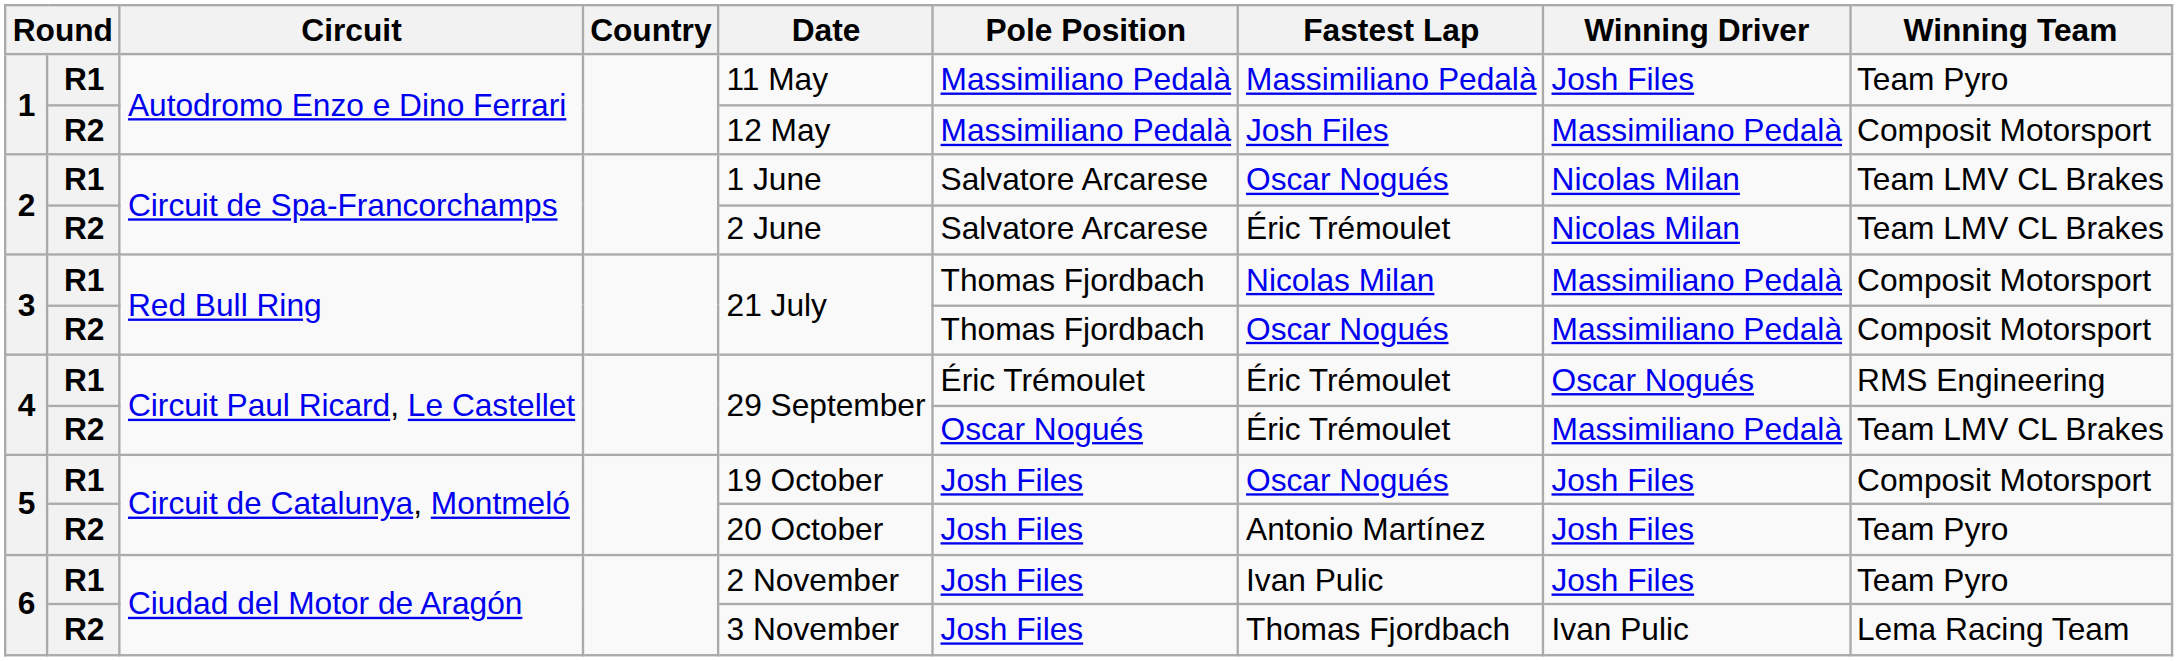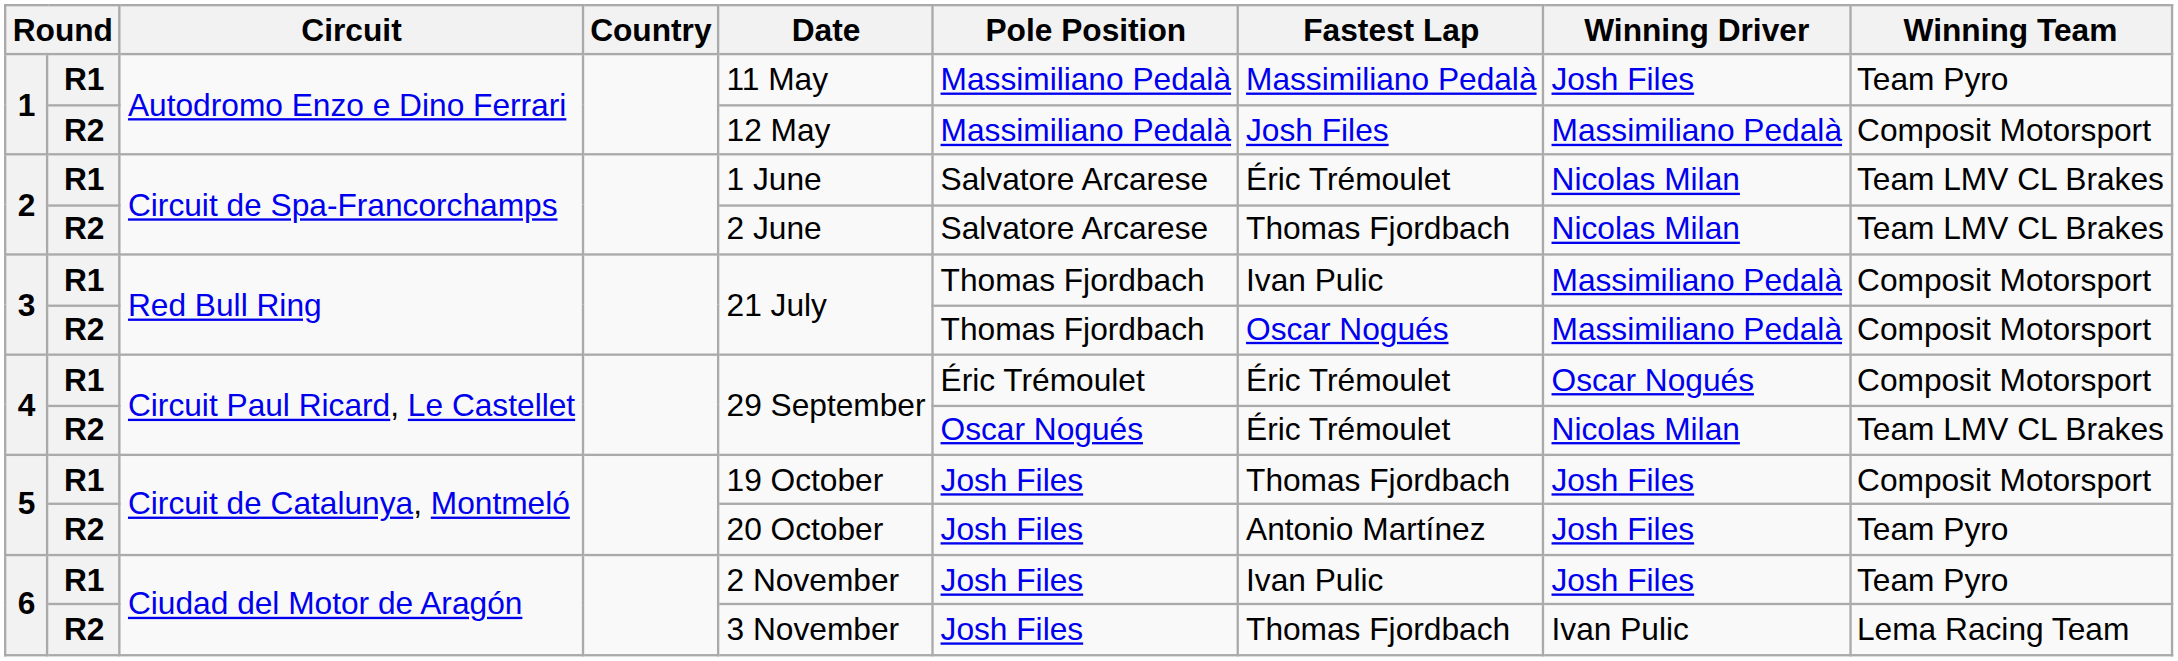2 / R1 | Fastest Lap: Oscar Nogués -> Éric Trémoulet
2 / R2 | Fastest Lap: Éric Trémoulet -> Thomas Fjordbach
3 / R1 | Fastest Lap: Nicolas Milan -> Ivan Pulic
4 / R1 | Winning Team: RMS Engineering -> Composit Motorsport
4 / R2 | Winning Driver: Massimiliano Pedalà -> Nicolas Milan
5 / R1 | Fastest Lap: Oscar Nogués -> Thomas Fjordbach
